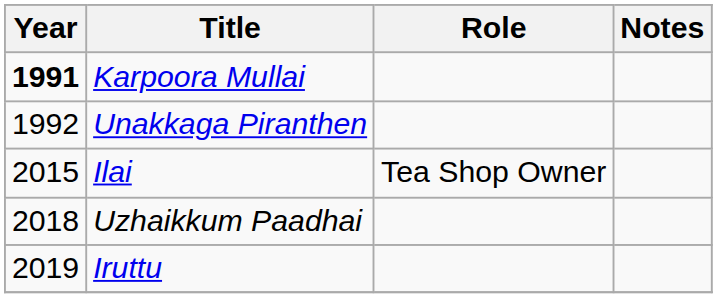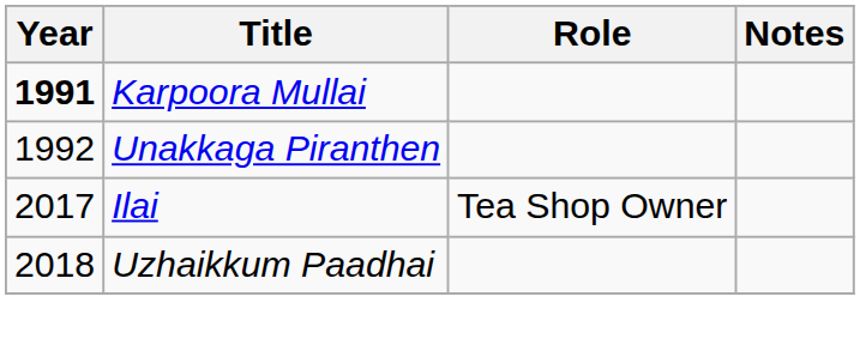Ilai | Year: 2015 -> 2017
- row: 2019 | Iruttu
